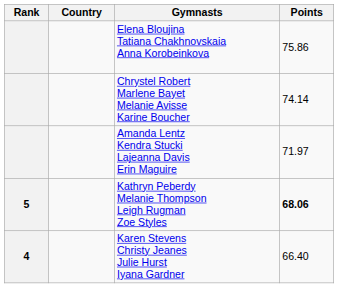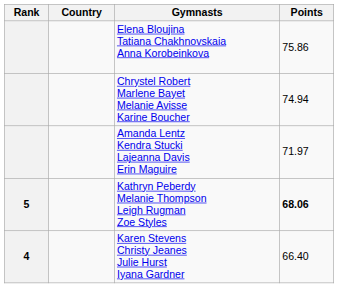Chrystel Robert Marlene Bayet Melanie Avisse Karine Boucher | Points: 74.14 -> 74.94
